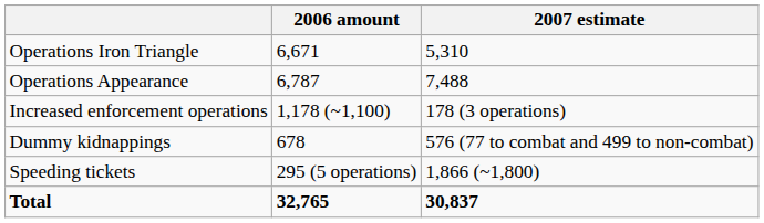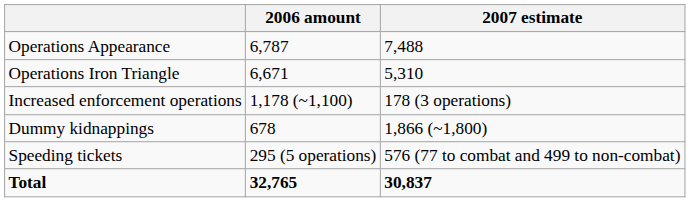rows swapped: Operations Appearance <-> Operations Iron Triangle
Dummy kidnappings | 2007 estimate: 576 (77 to combat and 499 to non-combat) -> 1,866 (~1,800)
Speeding tickets | 2007 estimate: 1,866 (~1,800) -> 576 (77 to combat and 499 to non-combat)
